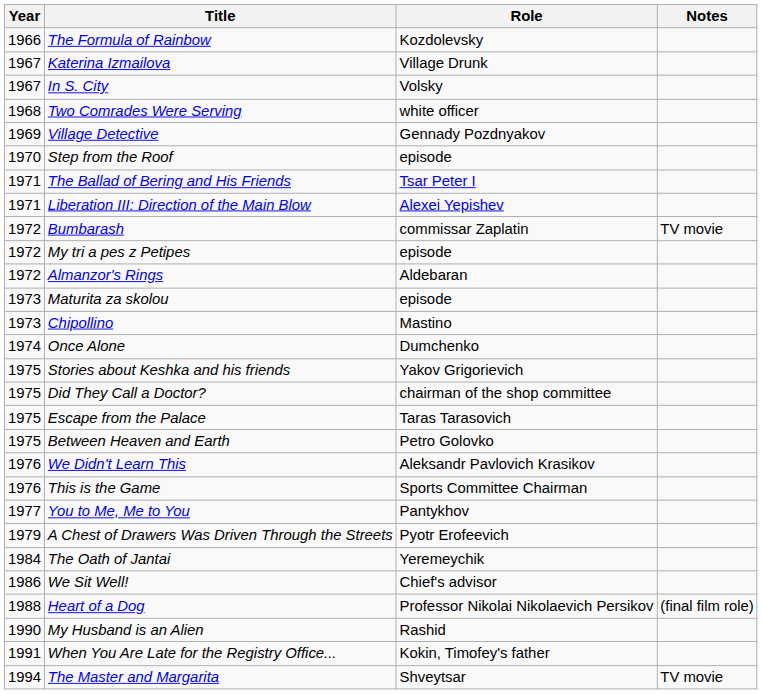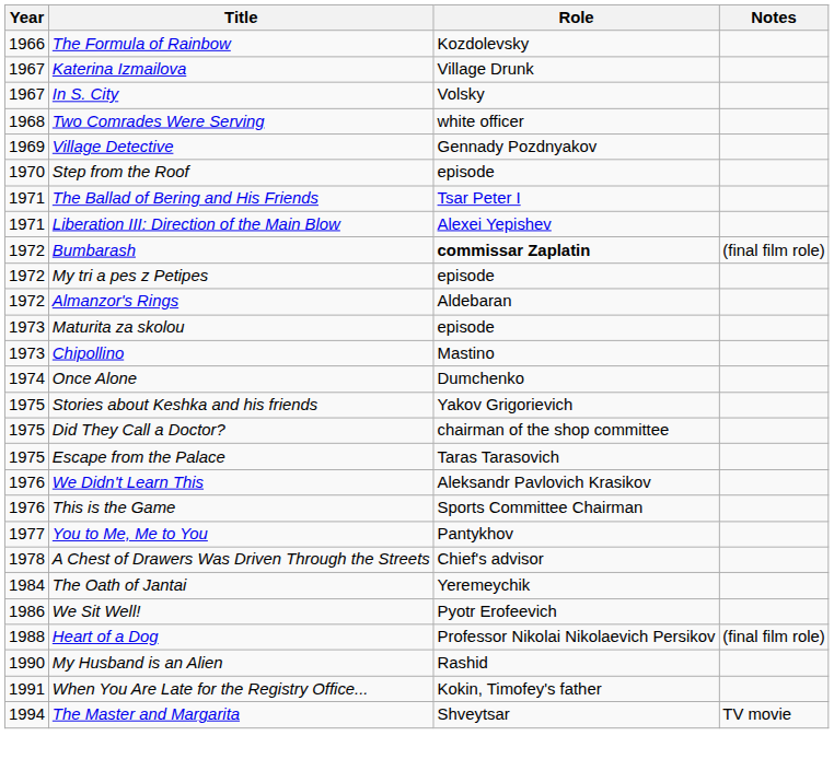Bumbarash | Role: normal -> bold
Bumbarash | Notes: TV movie -> (final film role)
- row: 1975 | Between Heaven and Earth | Petro Golovko
A Chest of Drawers Was Driven Through the Streets | Year: 1979 -> 1978
A Chest of Drawers Was Driven Through the Streets | Role: Pyotr Erofeevich -> Chief's advisor
We Sit Well! | Role: Chief's advisor -> Pyotr Erofeevich
